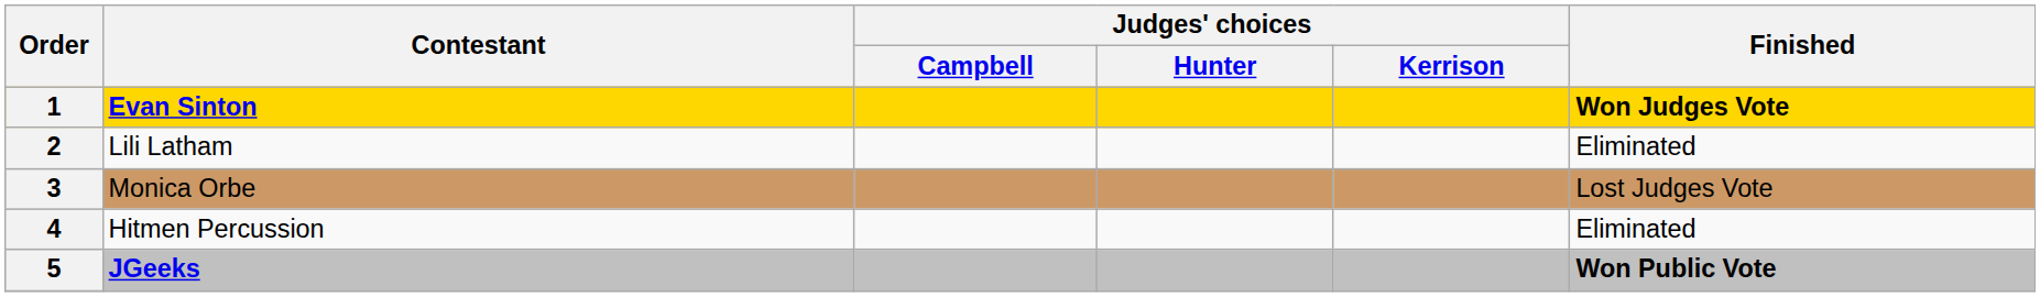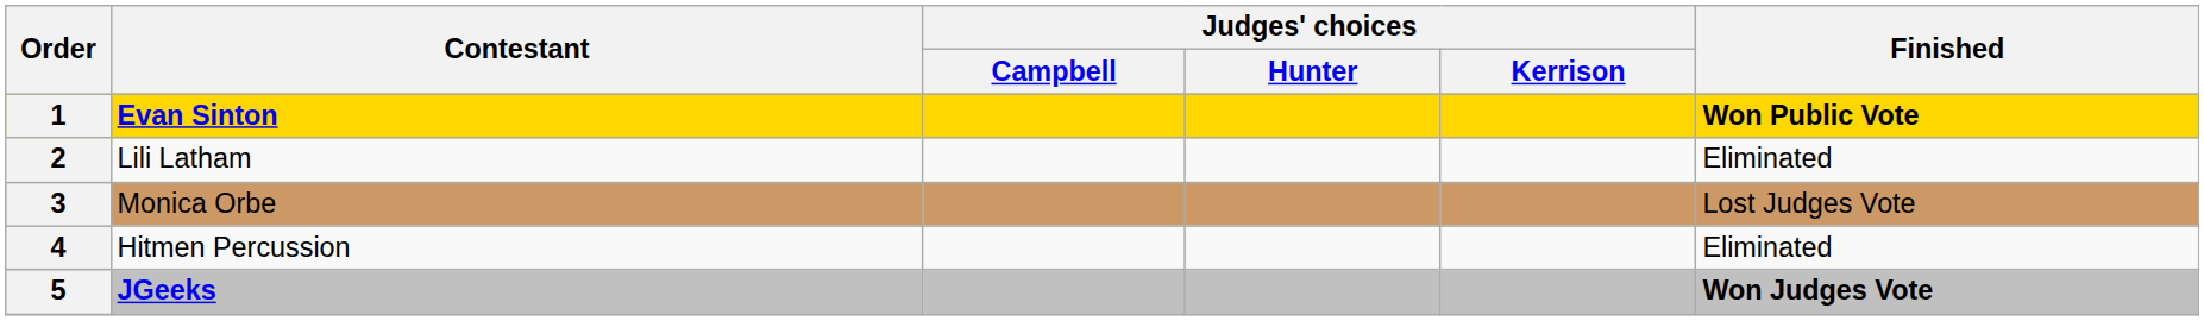1 | Finished: Won Judges Vote -> Won Public Vote
5 | Finished: Won Public Vote -> Won Judges Vote
